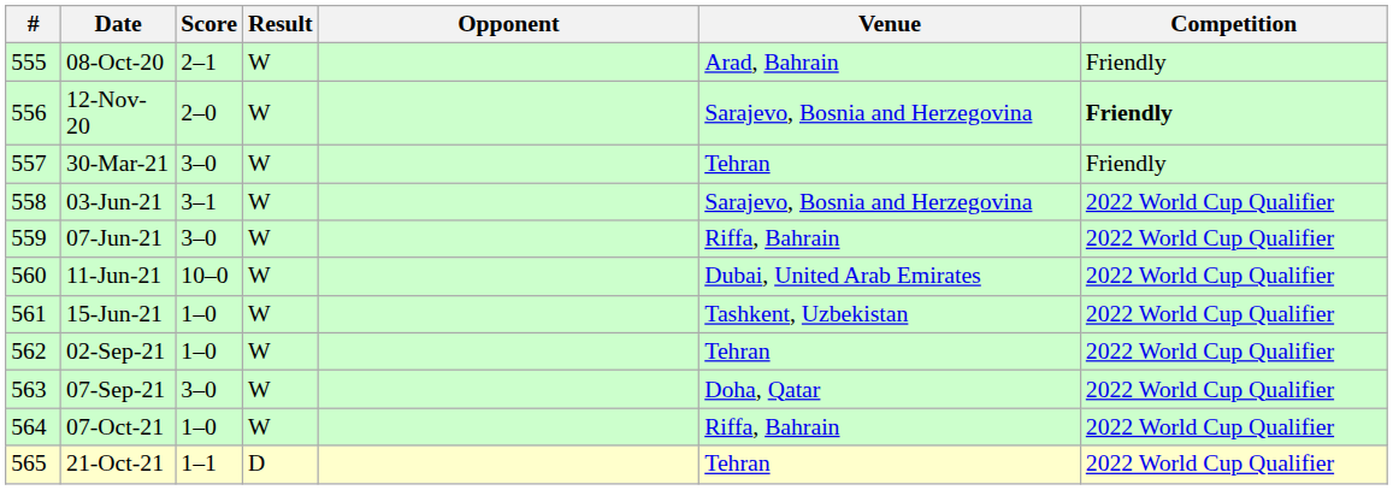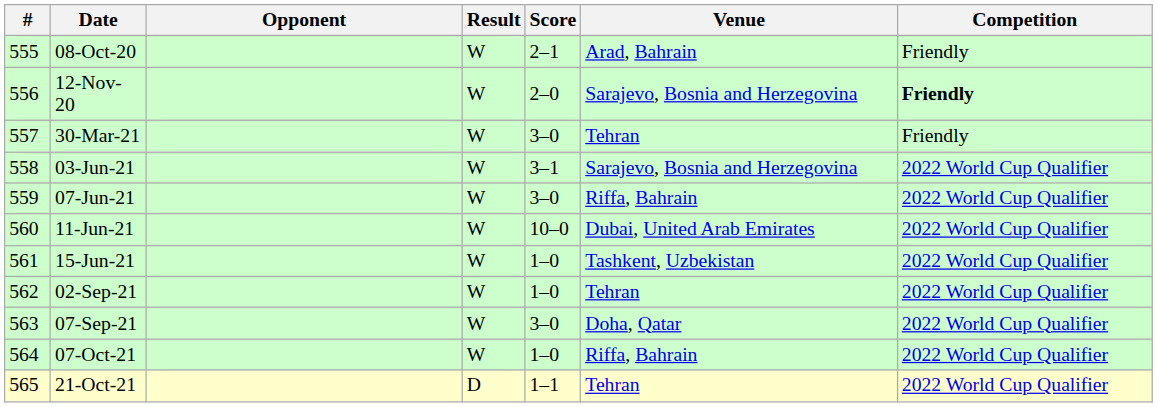columns swapped: Opponent <-> Score
